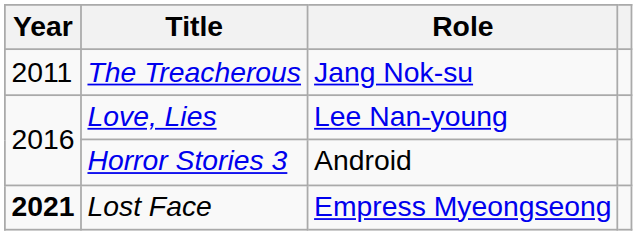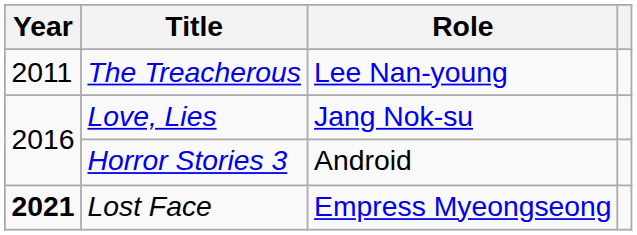The Treacherous | Role: Jang Nok-su -> Lee Nan-young
Love, Lies | Role: Lee Nan-young -> Jang Nok-su
